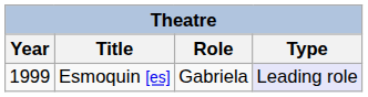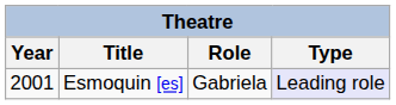Esmoquin [es] | Year: 1999 -> 2001
